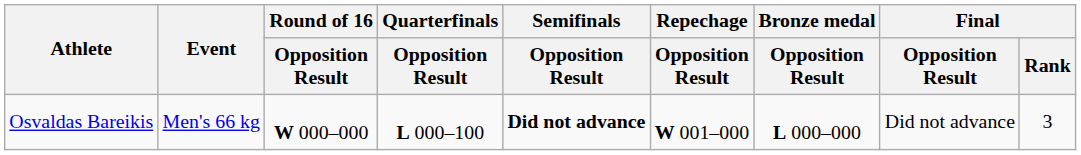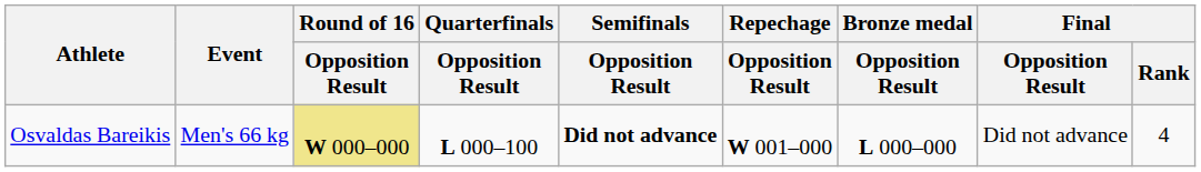Osvaldas Bareikis | Round of 16 / Opposition Result: no background -> khaki background
Osvaldas Bareikis | Final / Rank: 3 -> 4
